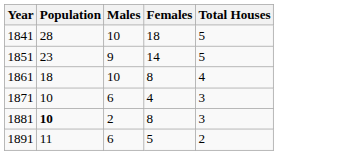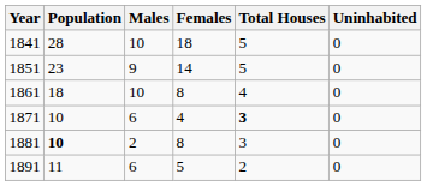+ column: Uninhabited | 0 | 0 | 0 | 0 | 0 | 0
1871 | Total Houses: normal -> bold
